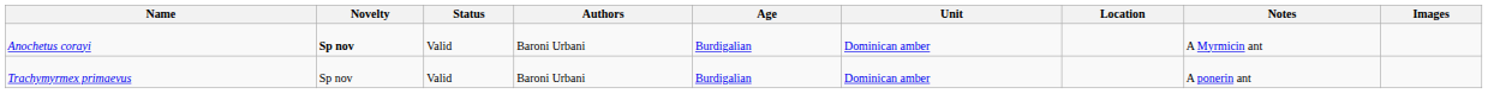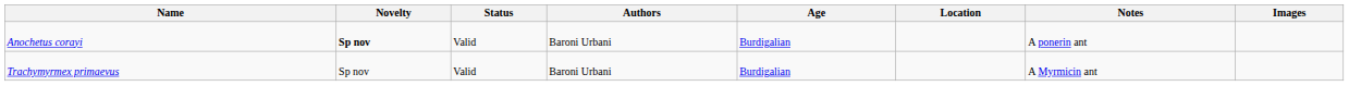- column: Unit | Dominican amber | Dominican amber
Anochetus corayi | Notes: A Myrmicin ant -> A ponerin ant
Trachymyrmex primaevus | Notes: A ponerin ant -> A Myrmicin ant
